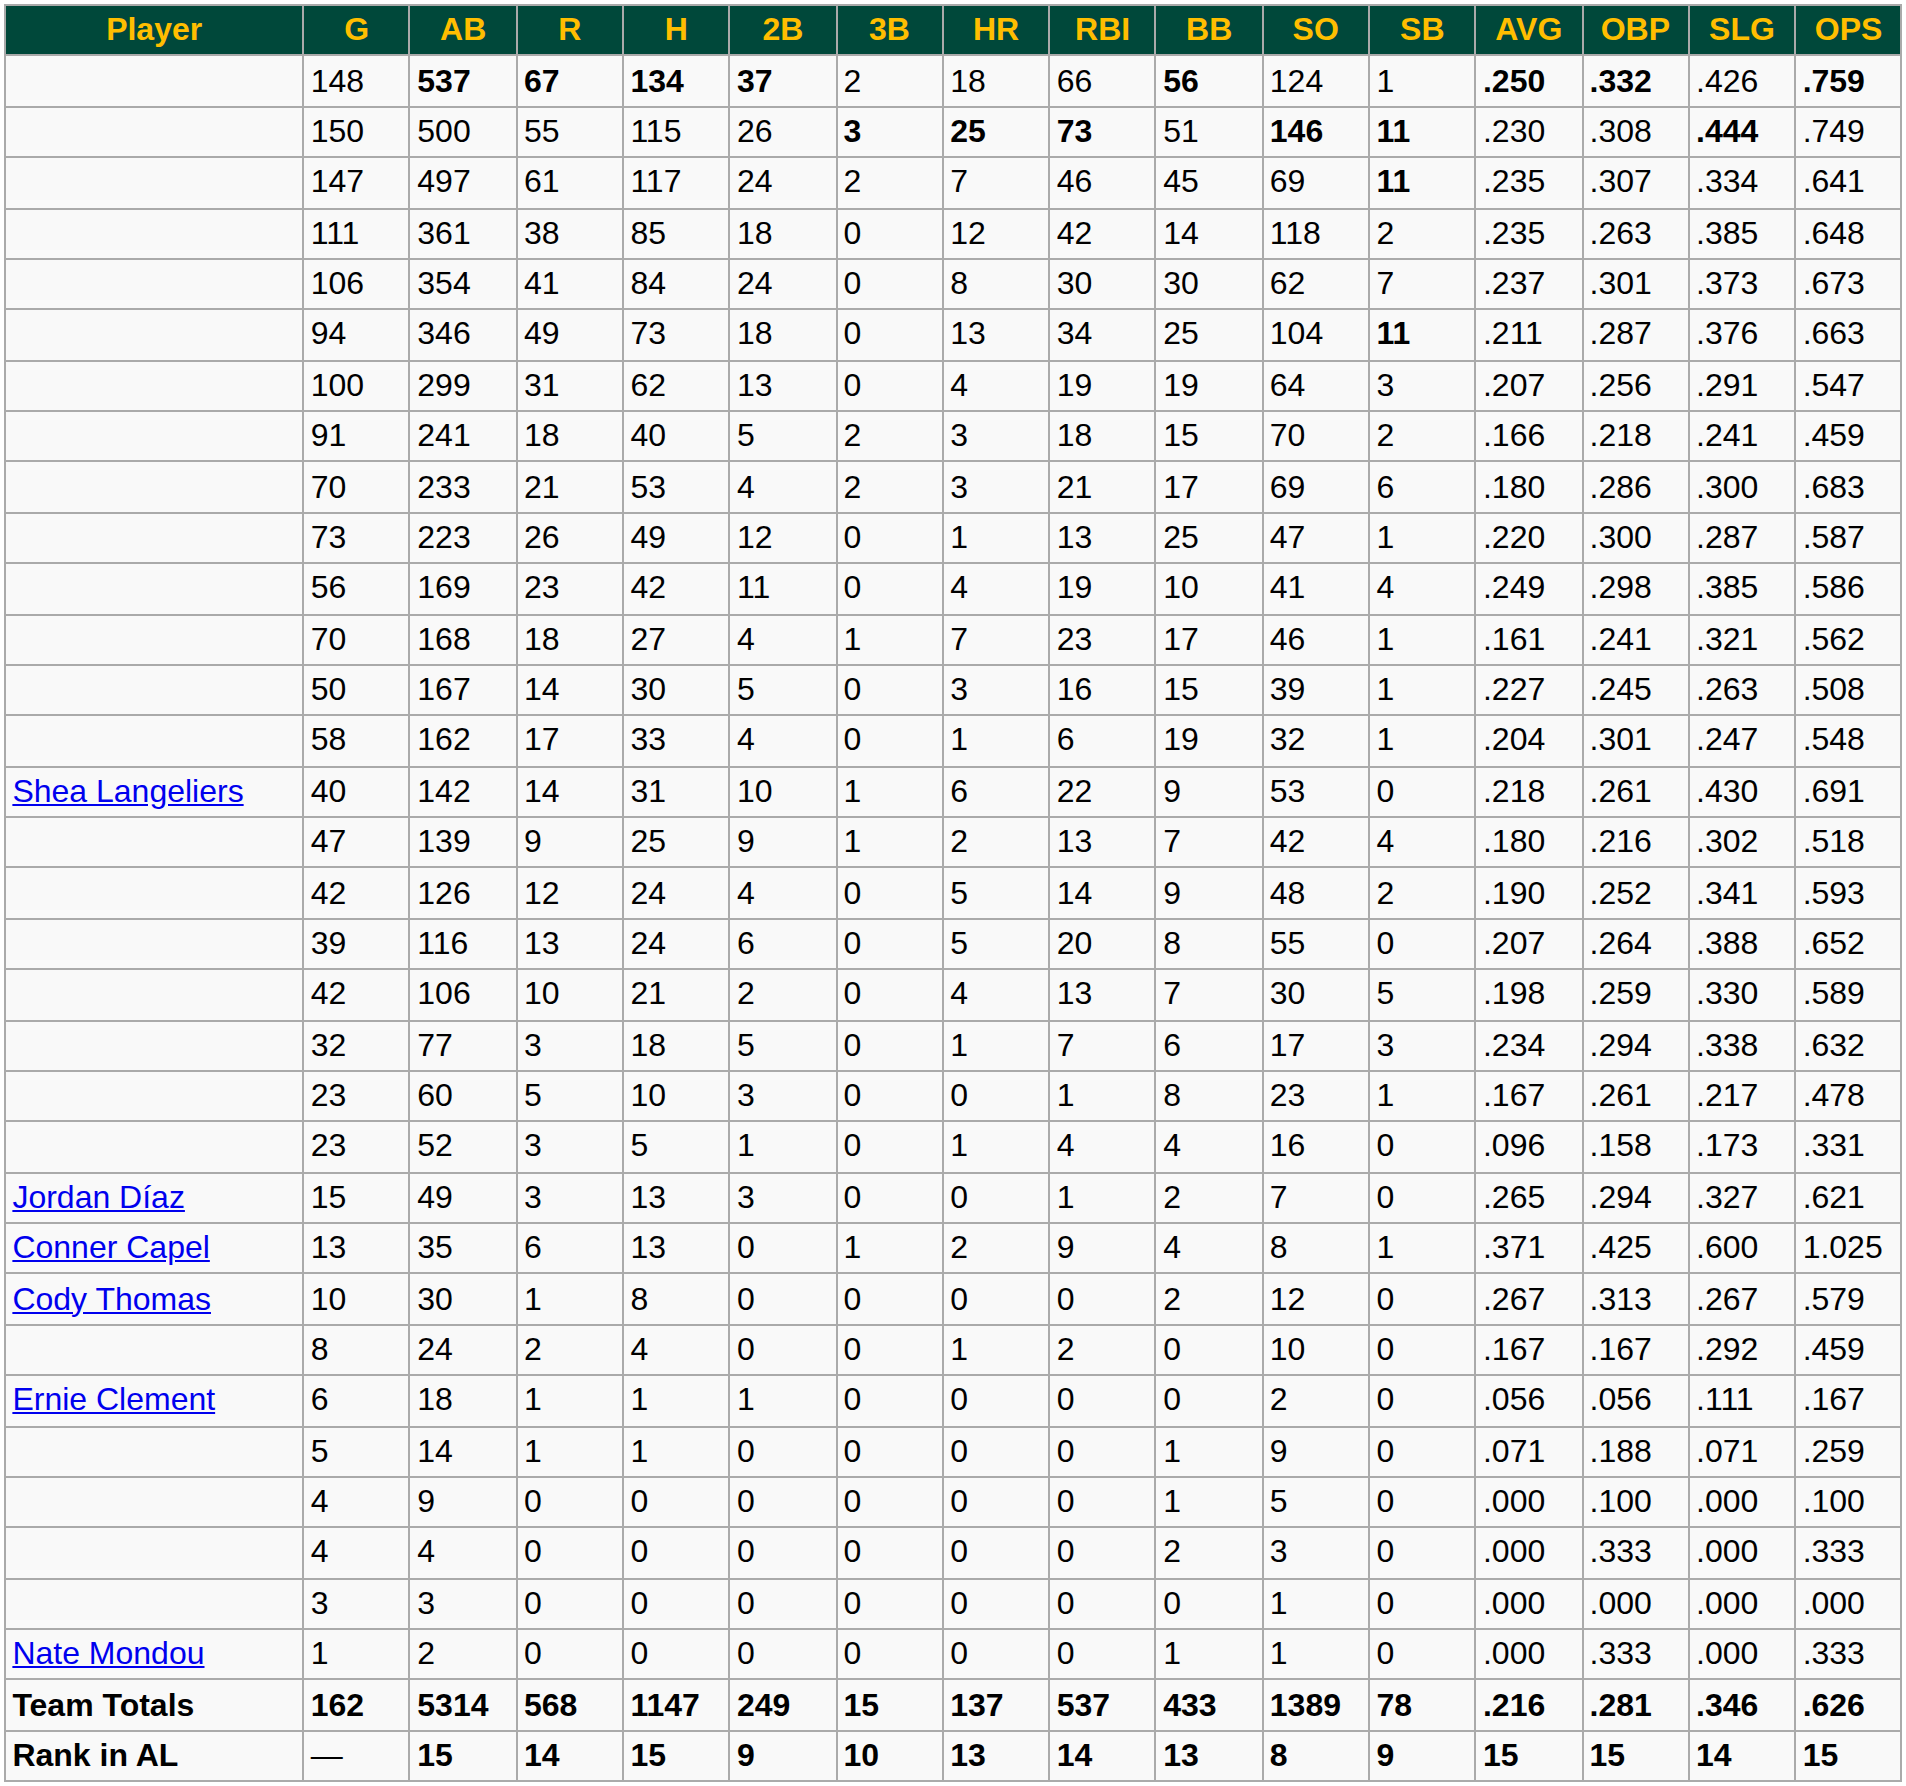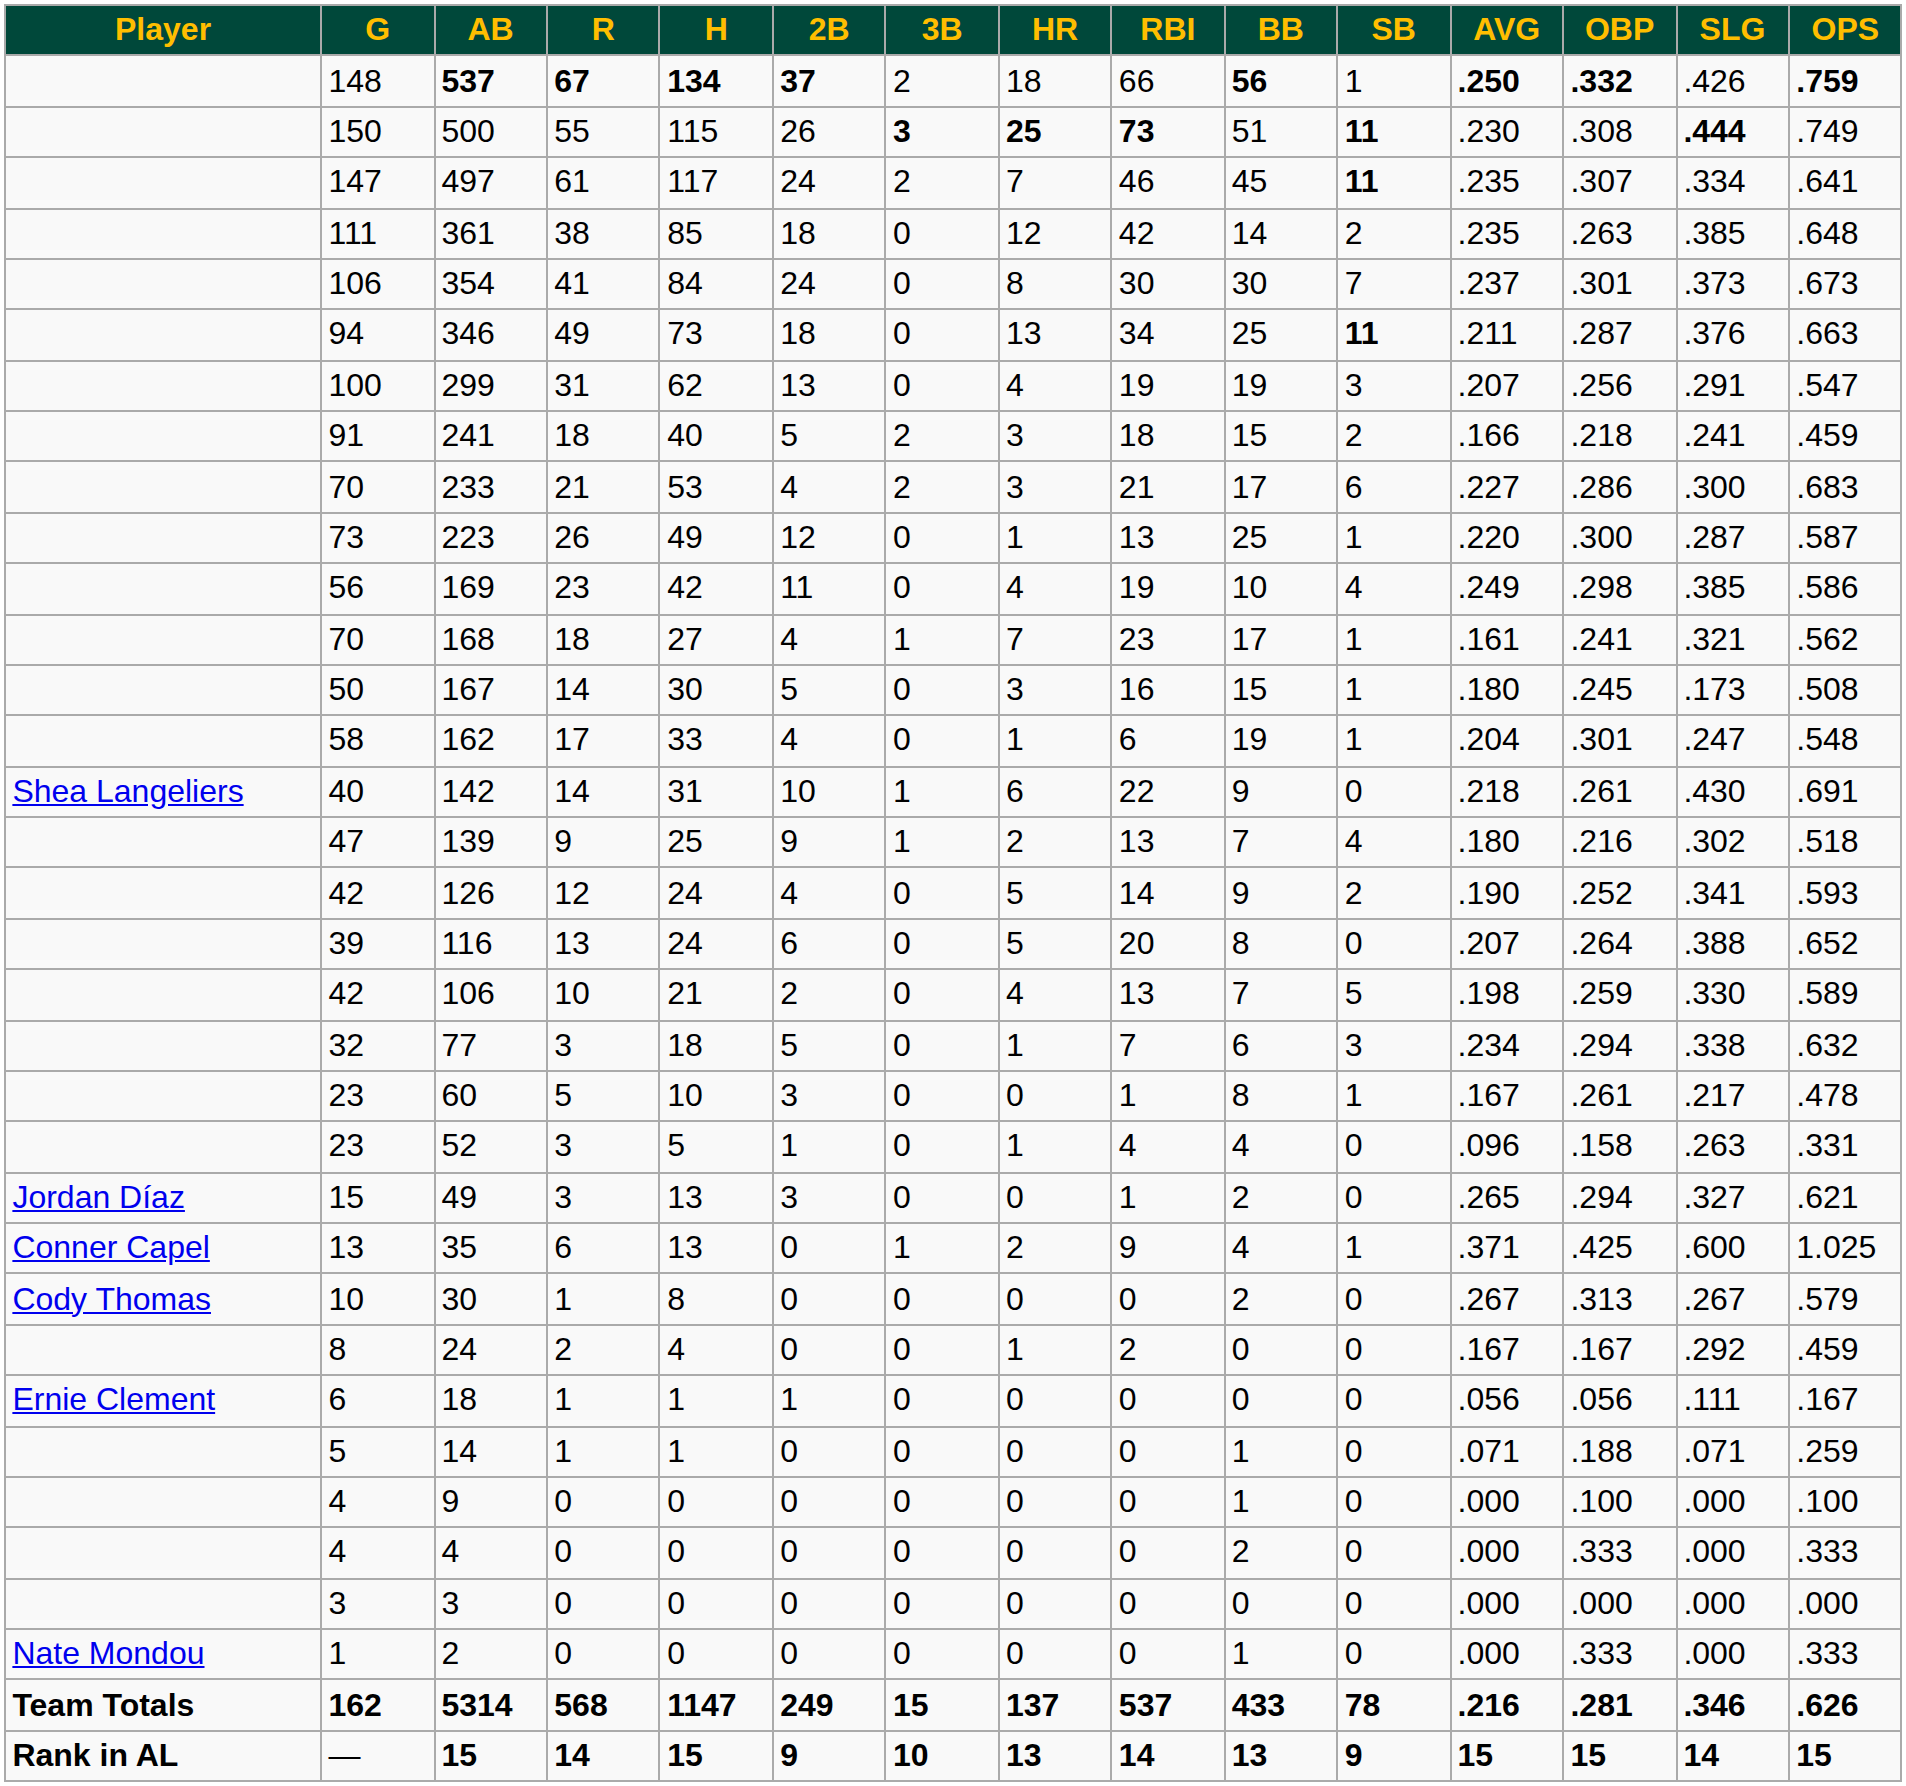- column: SO | 124 | 146 | 69 | 118 | 62 | 104 | 64 | 70 | 69 | 47 | 41 | 46 | 39 | 32 | 53 | 42 | 48 | 55 | 30 | 17 | 23 | 16 | 7 | 8 | 12 | 10 | 2 | 9 | 5 | 3 | 1 | 1 | 1389 | 8
233 | AVG: .180 -> .227
167 | AVG: .227 -> .180
167 | SLG: .263 -> .173
52 | SLG: .173 -> .263
